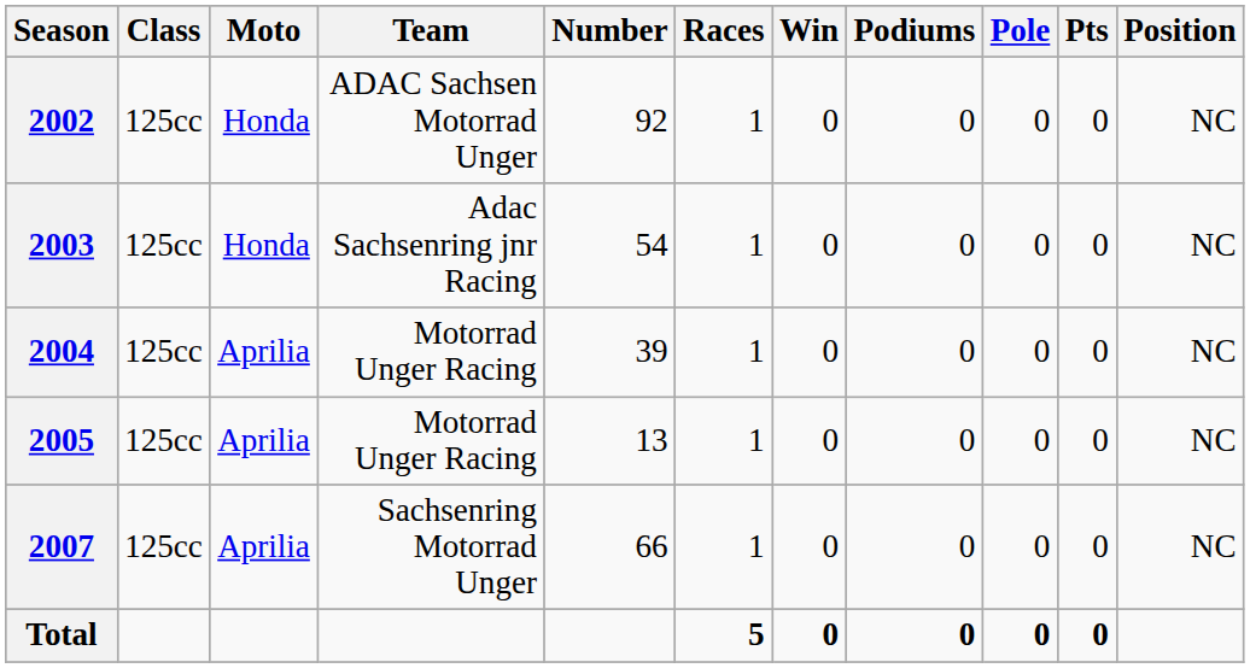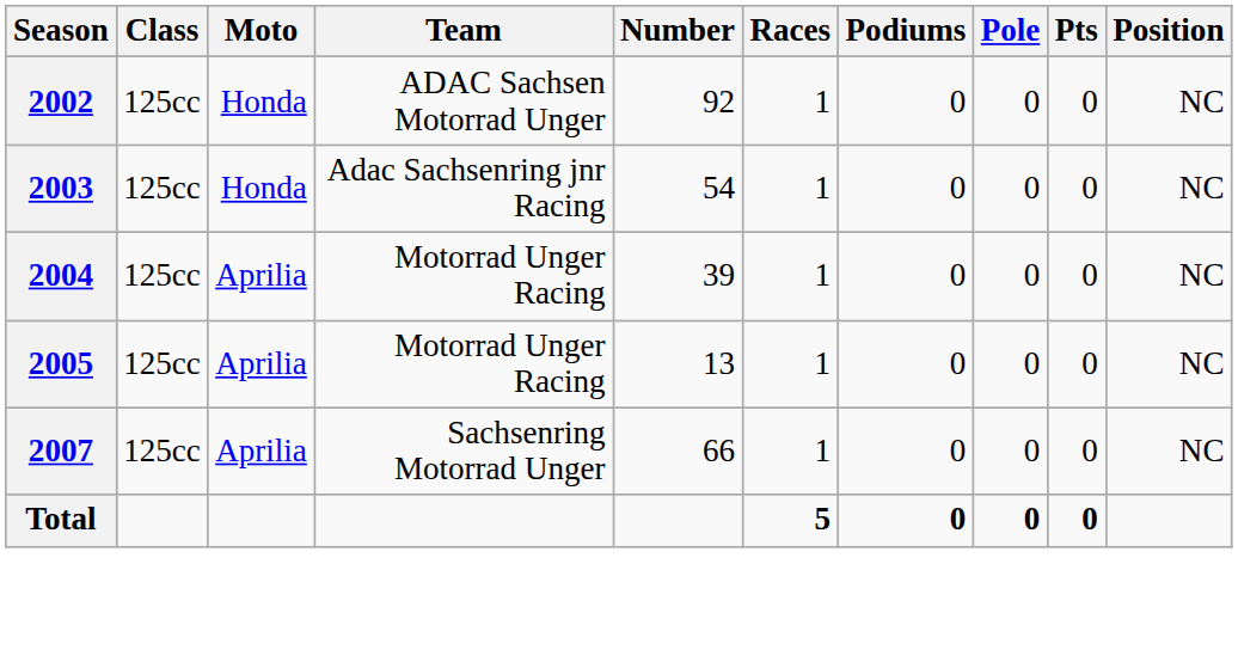- column: Win | 0 | 0 | 0 | 0 | 0 | 0
